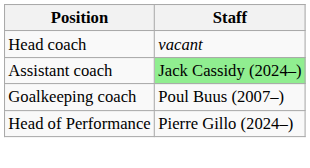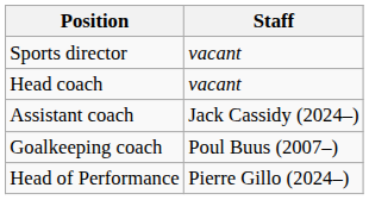+ row: Sports director | vacant
Assistant coach | Staff: lightgreen background -> no background
